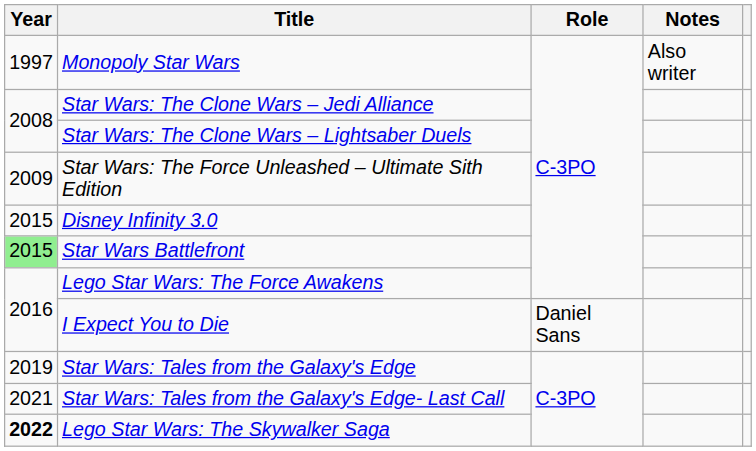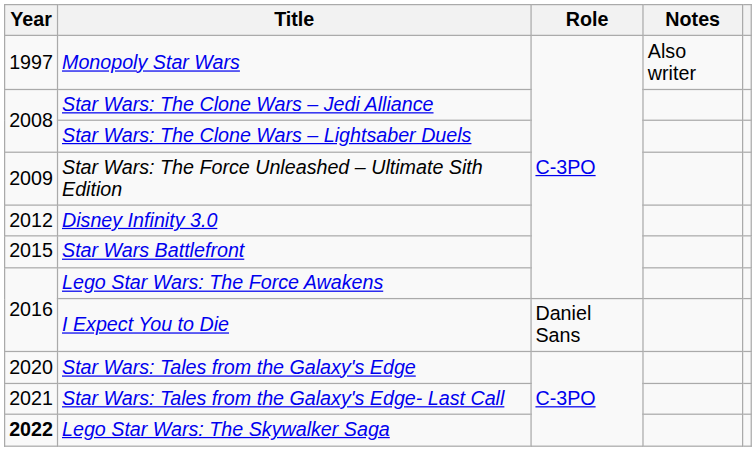Disney Infinity 3.0 | Year: 2015 -> 2012
Star Wars Battlefront | Year: lightgreen background -> no background
Star Wars: Tales from the Galaxy's Edge | Year: 2019 -> 2020
